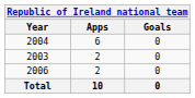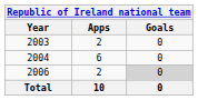rows swapped: 2003 <-> 2004
2006 | Goals: no background -> lightgrey background
